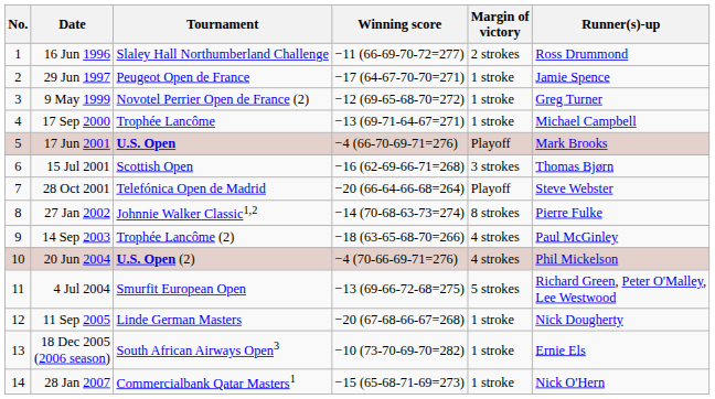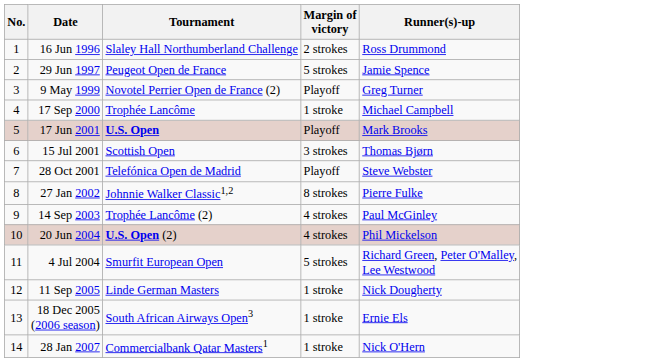- column: Winning score | −11 (66-69-70-72=277) | −17 (64-67-70-70=271) | −12 (69-65-68-70=272) | −13 (69-71-64-67=271) | −4 (66-70-69-71=276) | −16 (62-69-66-71=268) | −20 (66-64-66-68=264) | −14 (70-68-63-73=274) | −18 (63-65-68-70=266) | −4 (70-66-69-71=276) | −13 (69-66-72-68=275) | −20 (67-68-66-67=268) | −10 (73-70-69-70=282) | −15 (65-68-71-69=273)
29 Jun 1997 | Margin of victory: 1 stroke -> 5 strokes
9 May 1999 | Margin of victory: 1 stroke -> Playoff
